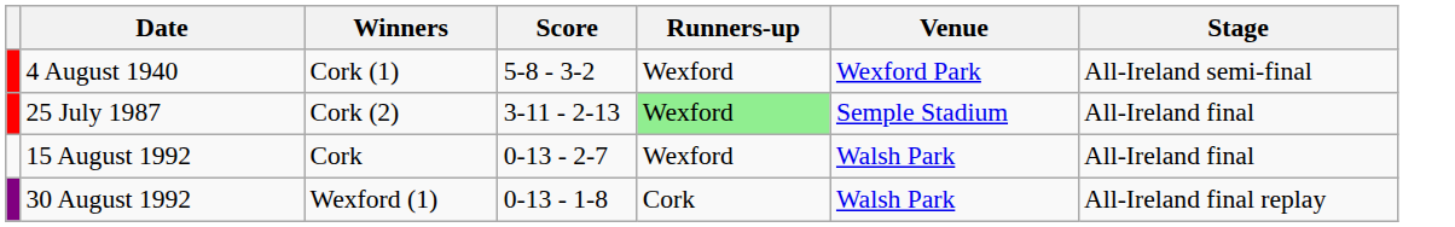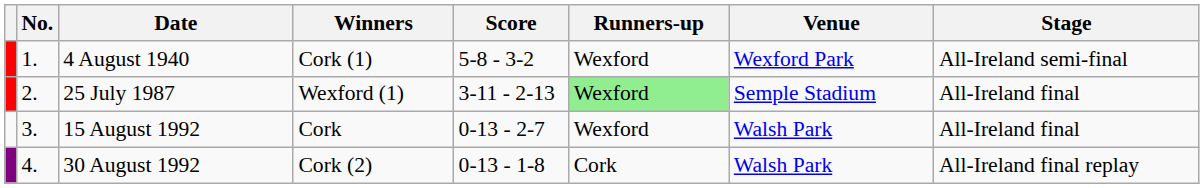+ column: No. | 1. | 2. | 3. | 4.
25 July 1987 | Winners: Cork (2) -> Wexford (1)
30 August 1992 | Winners: Wexford (1) -> Cork (2)
